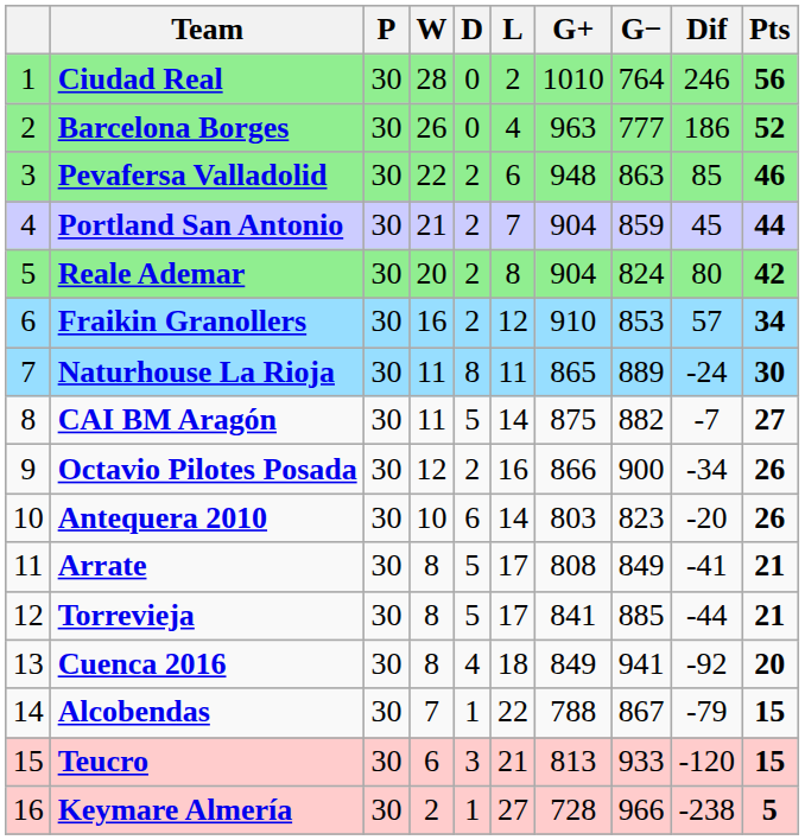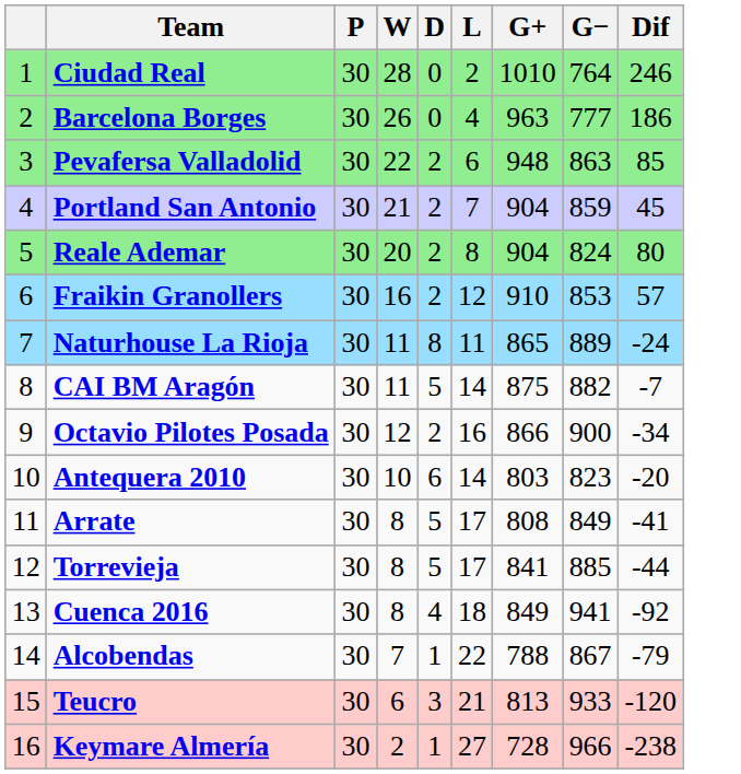- column: Pts | 56 | 52 | 46 | 44 | 42 | 34 | 30 | 27 | 26 | 26 | 21 | 21 | 20 | 15 | 15 | 5
